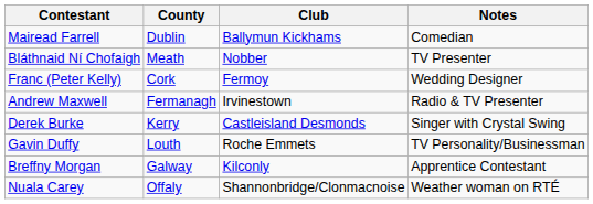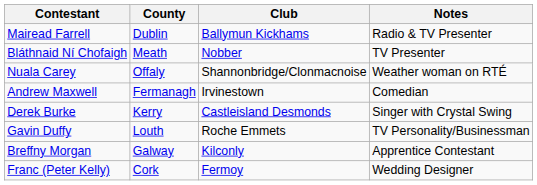Mairead Farrell | Notes: Comedian -> Radio & TV Presenter
rows swapped: Nuala Carey <-> Franc (Peter Kelly)
Andrew Maxwell | Notes: Radio & TV Presenter -> Comedian
